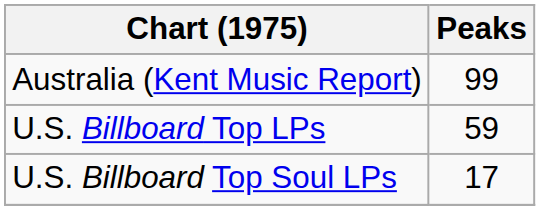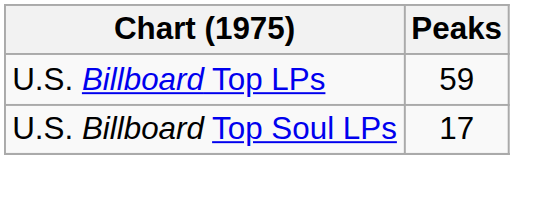- row: Australia (Kent Music Report) | 99
